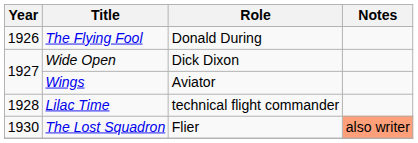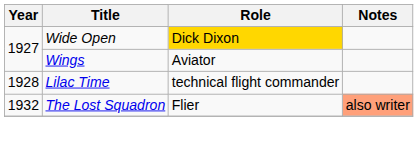- row: 1926 | The Flying Fool | Donald During
Wide Open | Role: no background -> gold background
The Lost Squadron | Year: 1930 -> 1932
